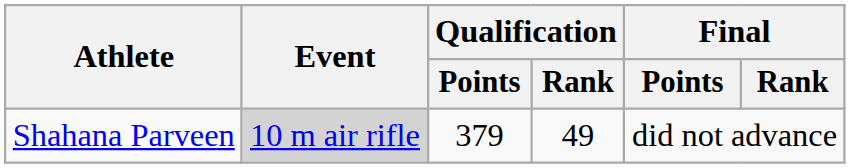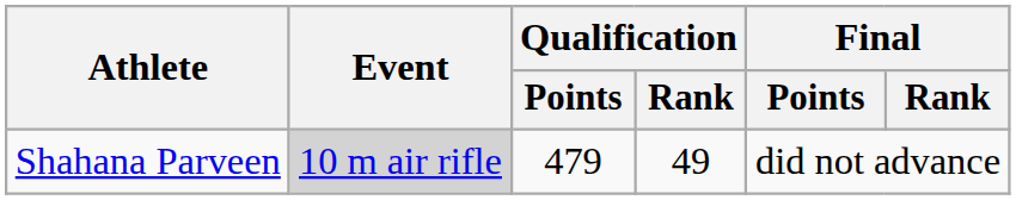Shahana Parveen | Qualification / Points: 379 -> 479
